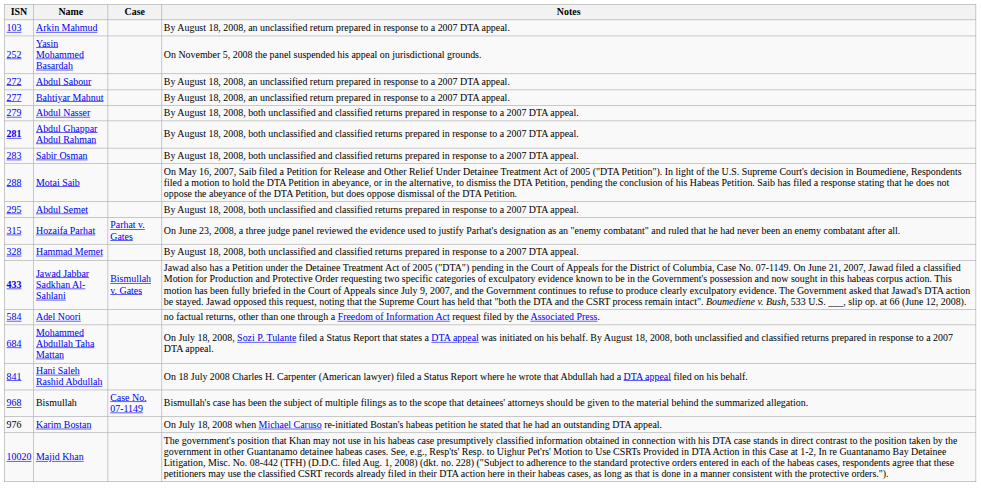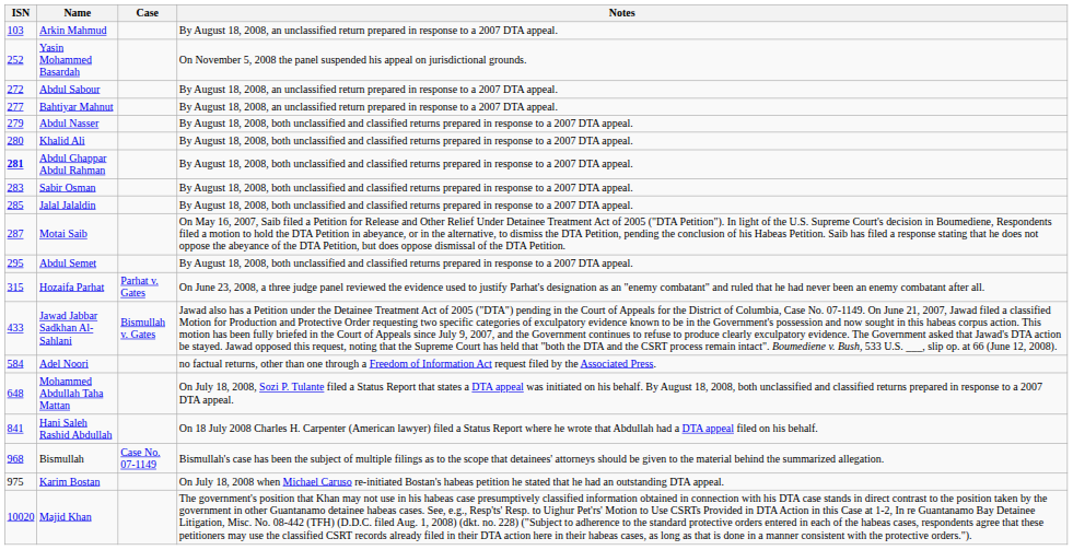+ row: 280 | Khalid Ali | By August 18, 2008, both unclassified and classified returns prepared in response to a 2007 DTA appeal.
+ row: 285 | Jalal Jalaldin | By August 18, 2008, both unclassified and classified returns prepared in response to a 2007 DTA appeal.
Motai Saib | ISN: 288 -> 287
- row: 328 | Hammad Memet | By August 18, 2008, both unclassified and classified returns prepared in response to a 2007 DTA appeal.
Jawad Jabbar Sadkhan Al-Sahlani | ISN: bold -> normal
Mohammed Abdullah Taha Mattan | ISN: 684 -> 648
Karim Bostan | ISN: 976 -> 975
